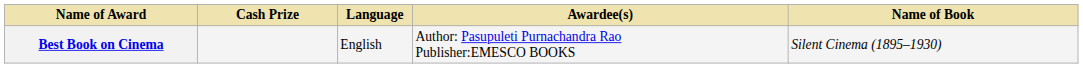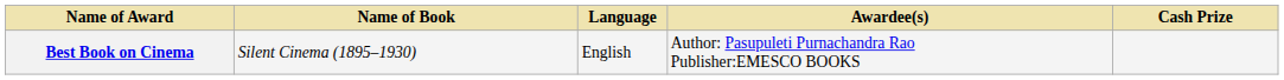columns swapped: Name of Book <-> Cash Prize
